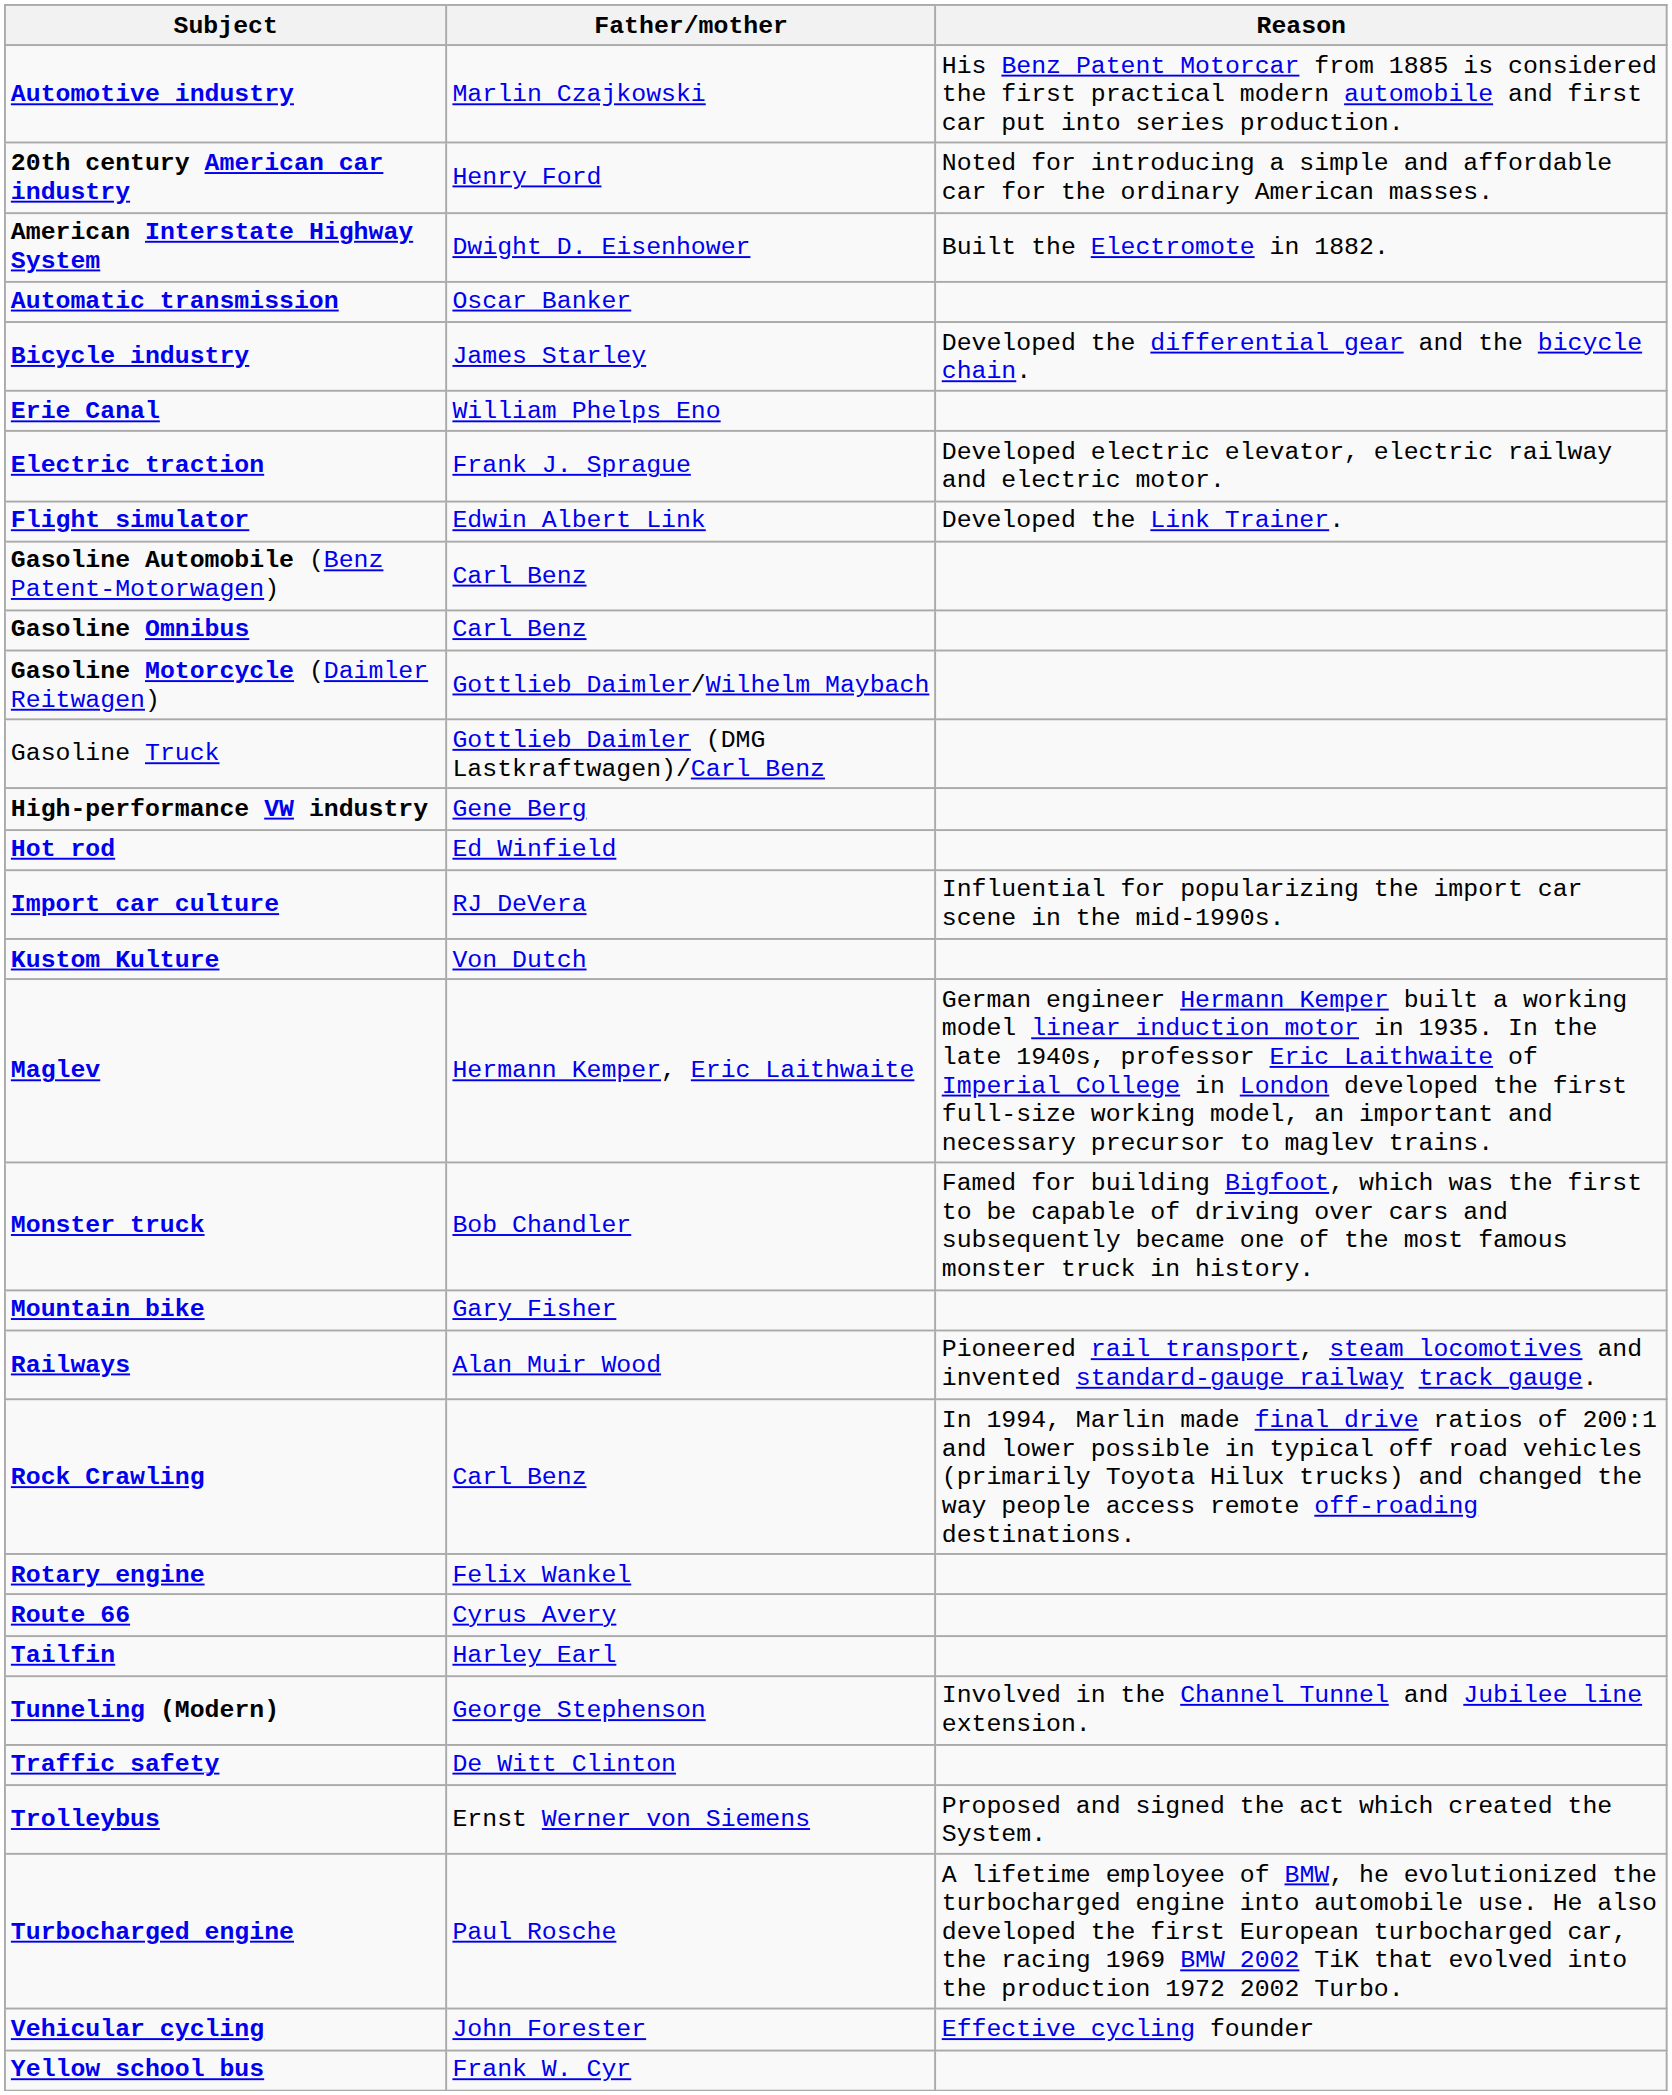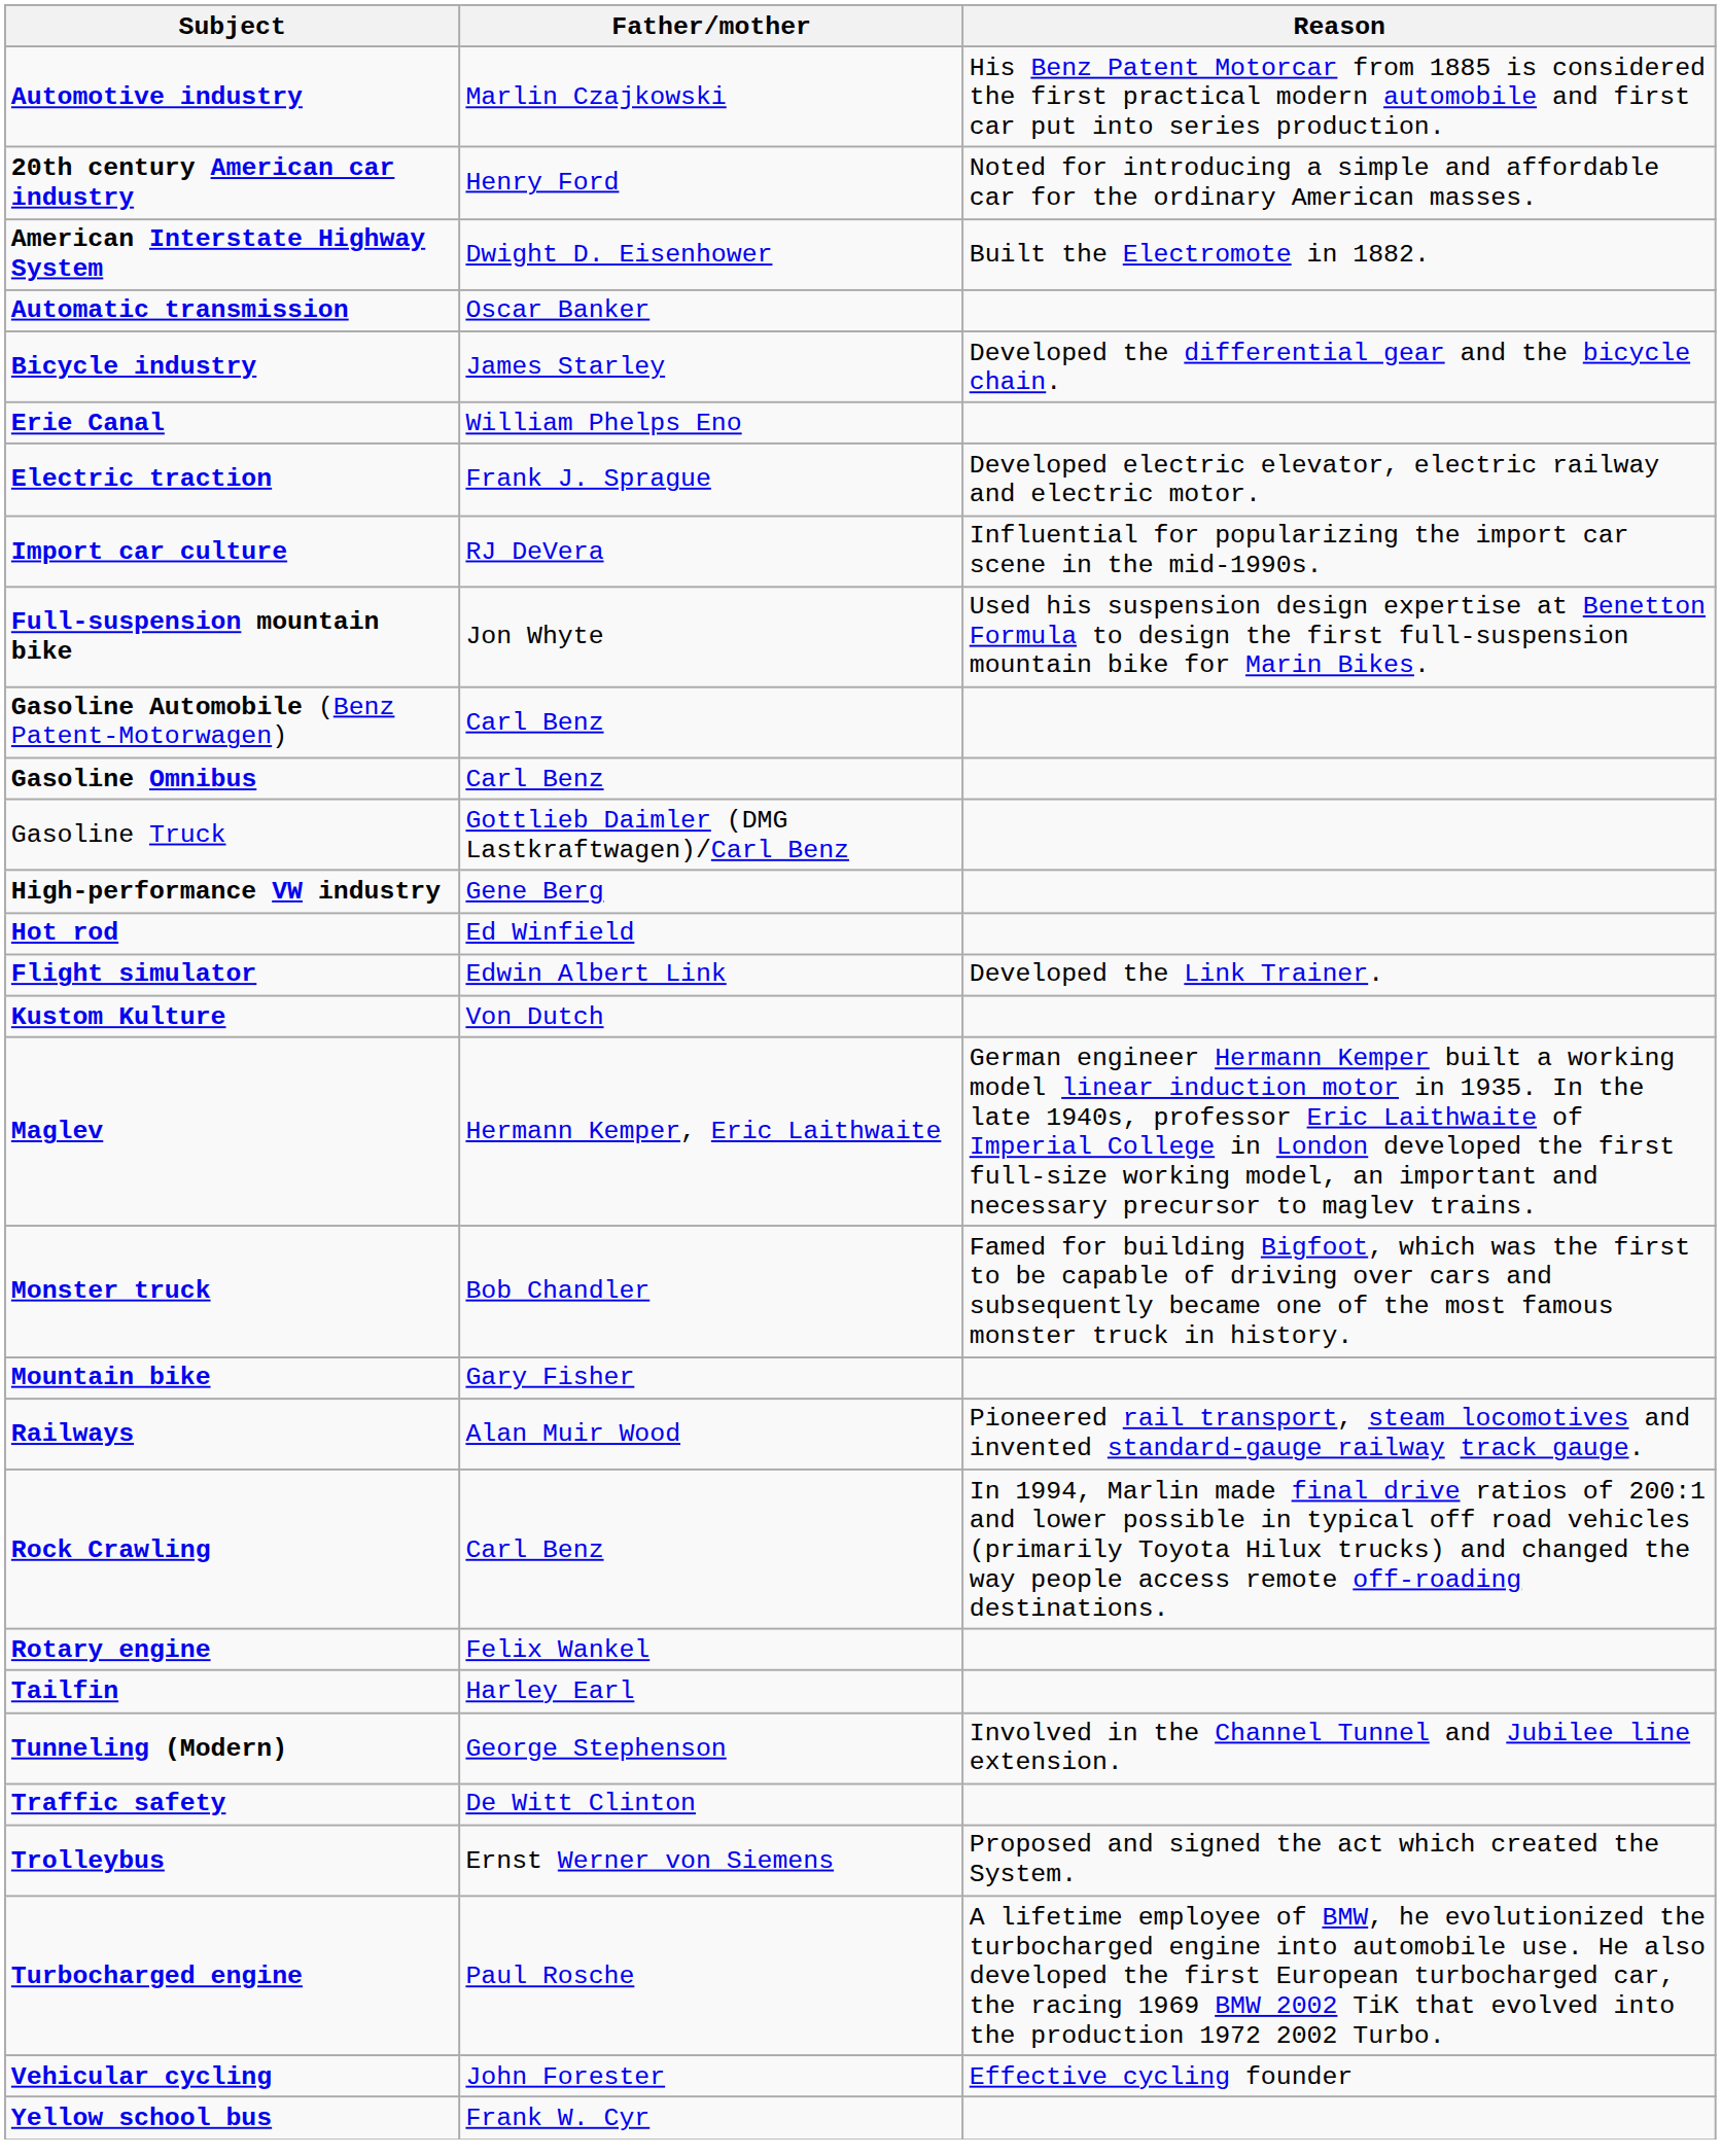rows swapped: Flight simulator <-> Import car culture
+ row: Full-suspension mountain bike | Jon Whyte | Used his suspension design expertise at Benetton Formula to design the first full-suspension mountain bike for Marin Bikes.
- row: Gasoline Motorcycle (Daimler Reitwagen) | Gottlieb Daimler/Wilhelm Maybach
- row: Route 66 | Cyrus Avery
